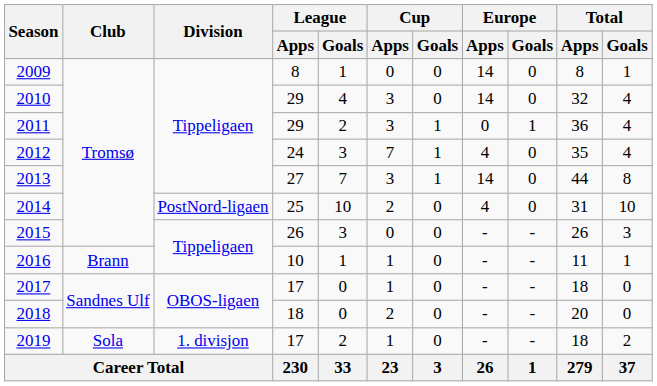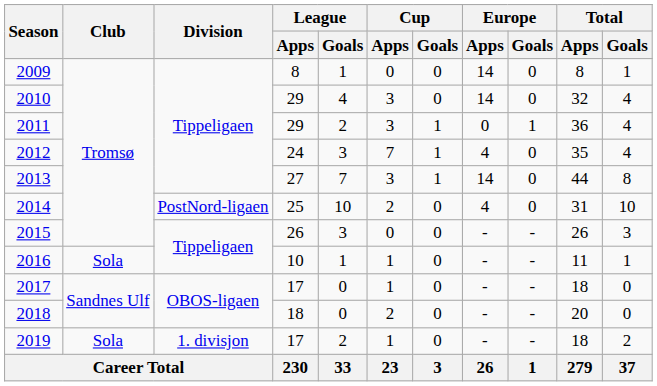2016 | Club: Brann -> Sola
